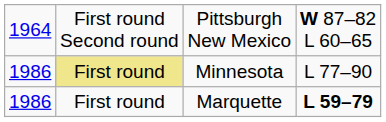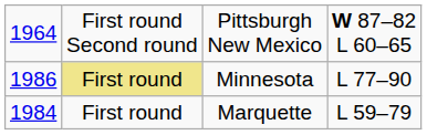Marquette | column 1: 1986 -> 1984
Marquette | column 4: bold -> normal
